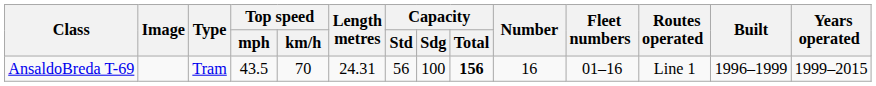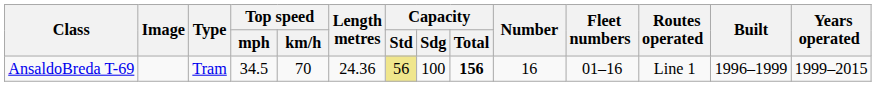AnsaldoBreda T-69 | Top speed / mph: 43.5 -> 34.5
AnsaldoBreda T-69 | Length metres: 24.31 -> 24.36
AnsaldoBreda T-69 | Capacity / Std: no background -> khaki background
